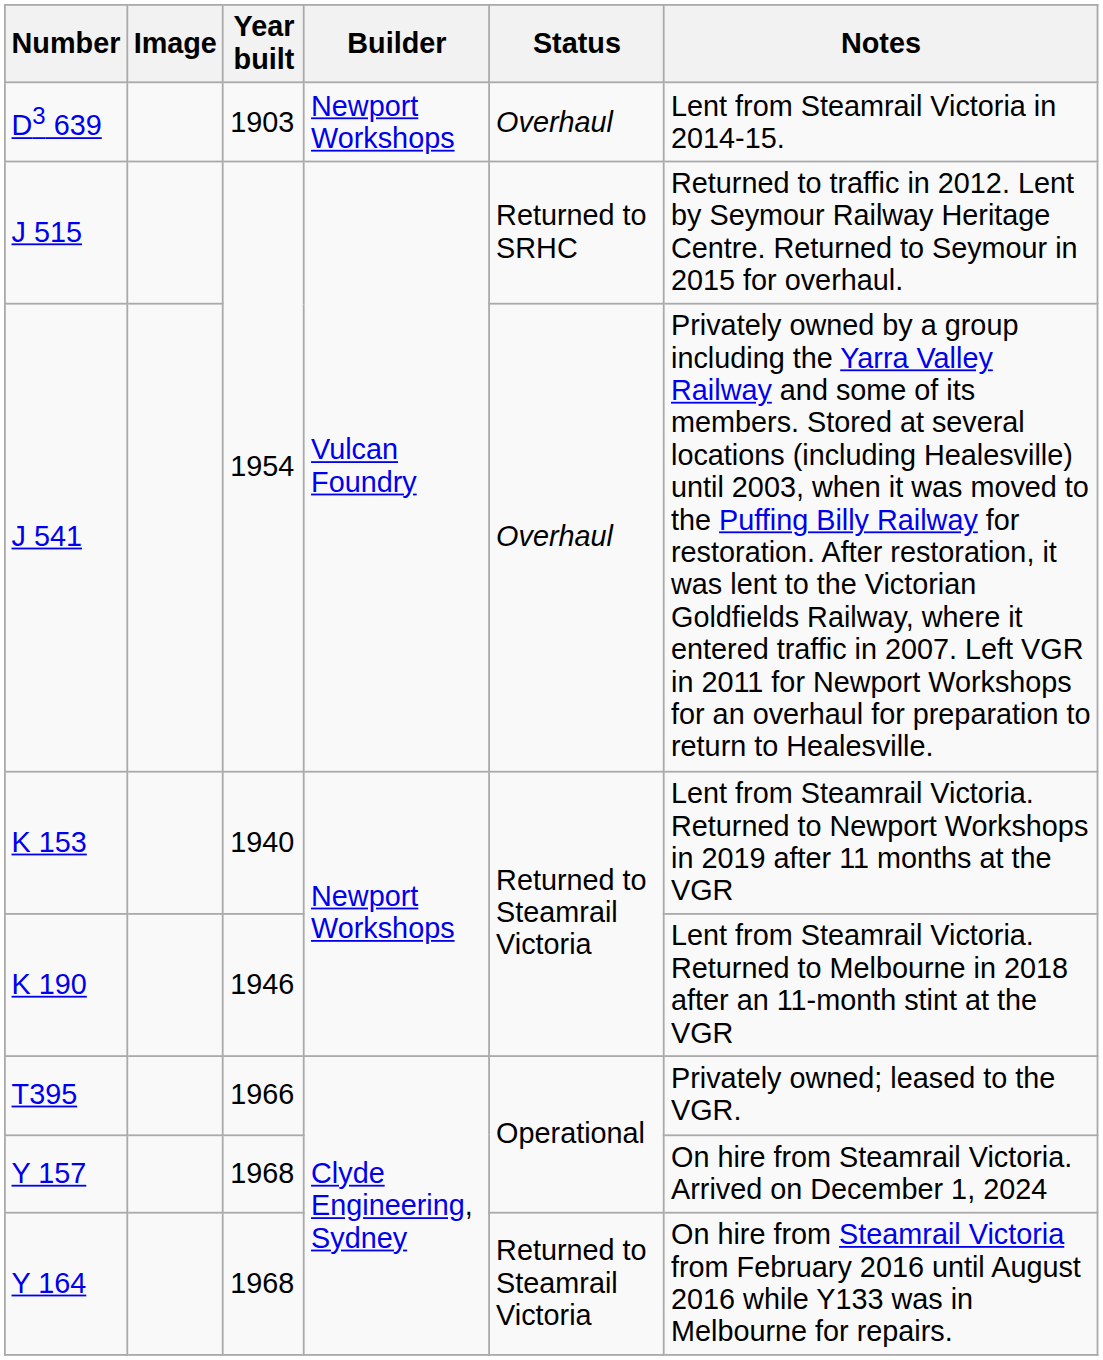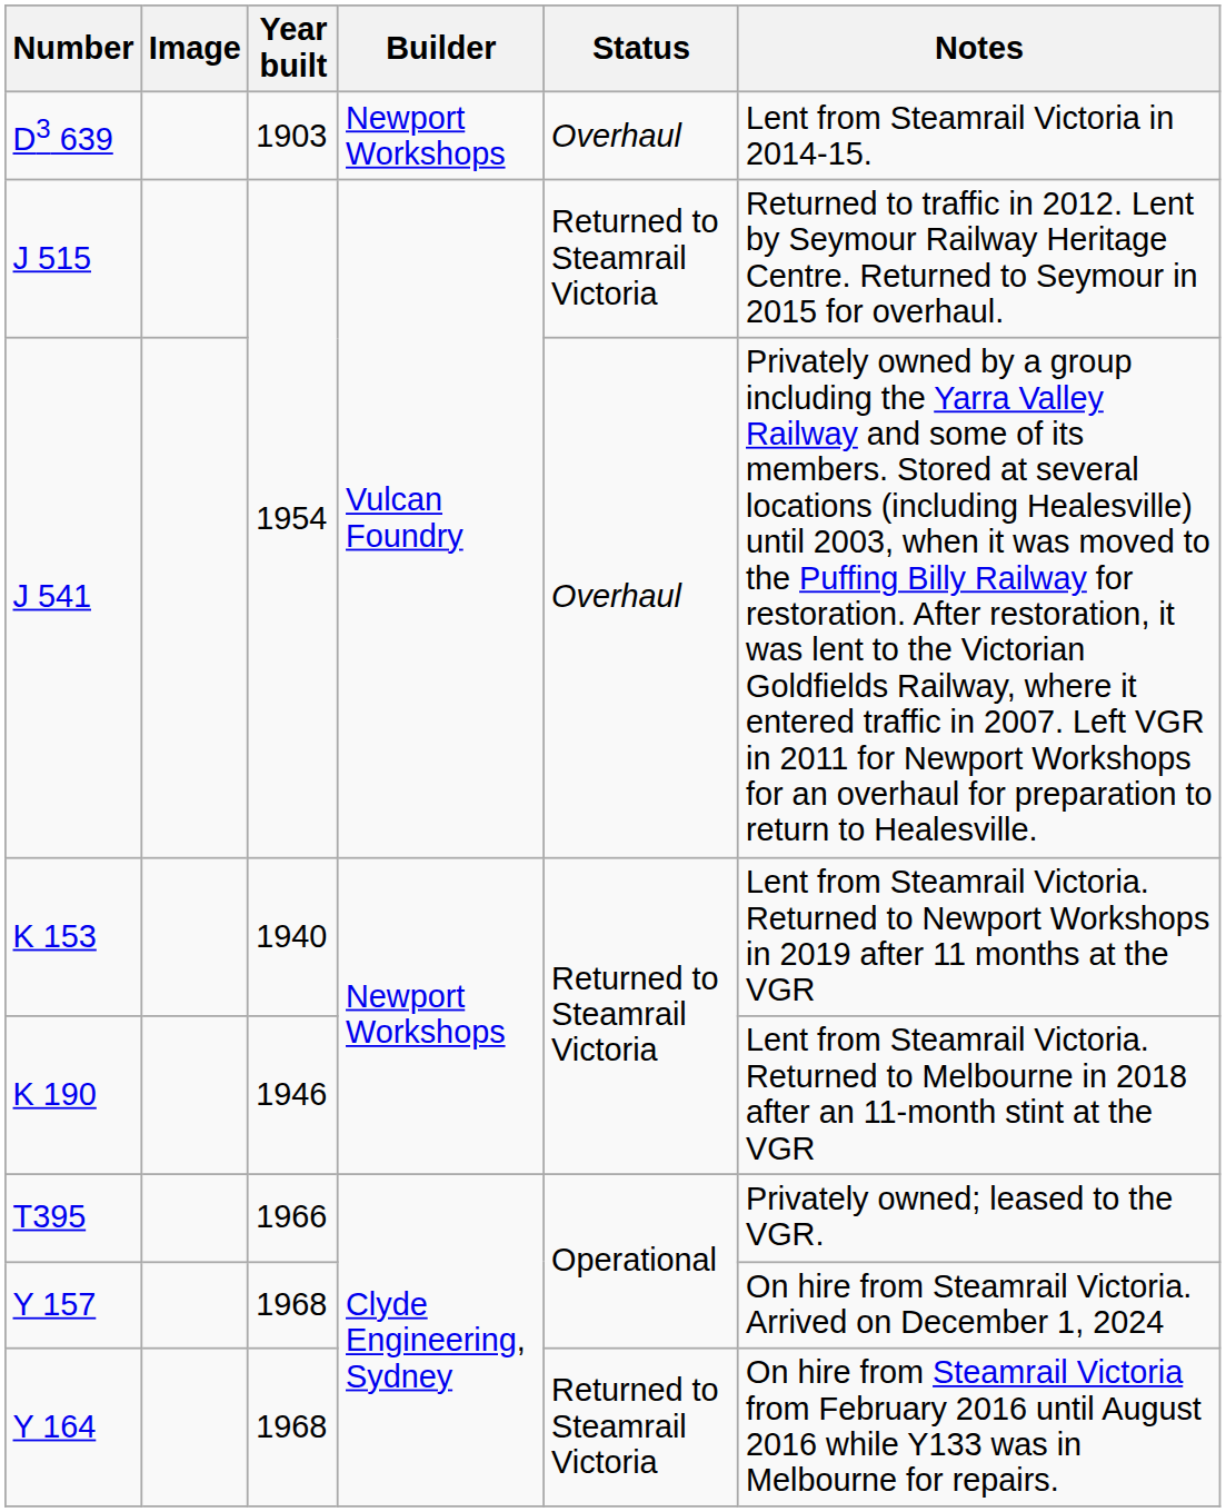J 515 | Status: Returned to SRHC -> Returned to Steamrail Victoria
